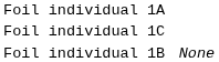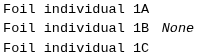rows swapped: Foil individual 1B <-> Foil individual 1C
